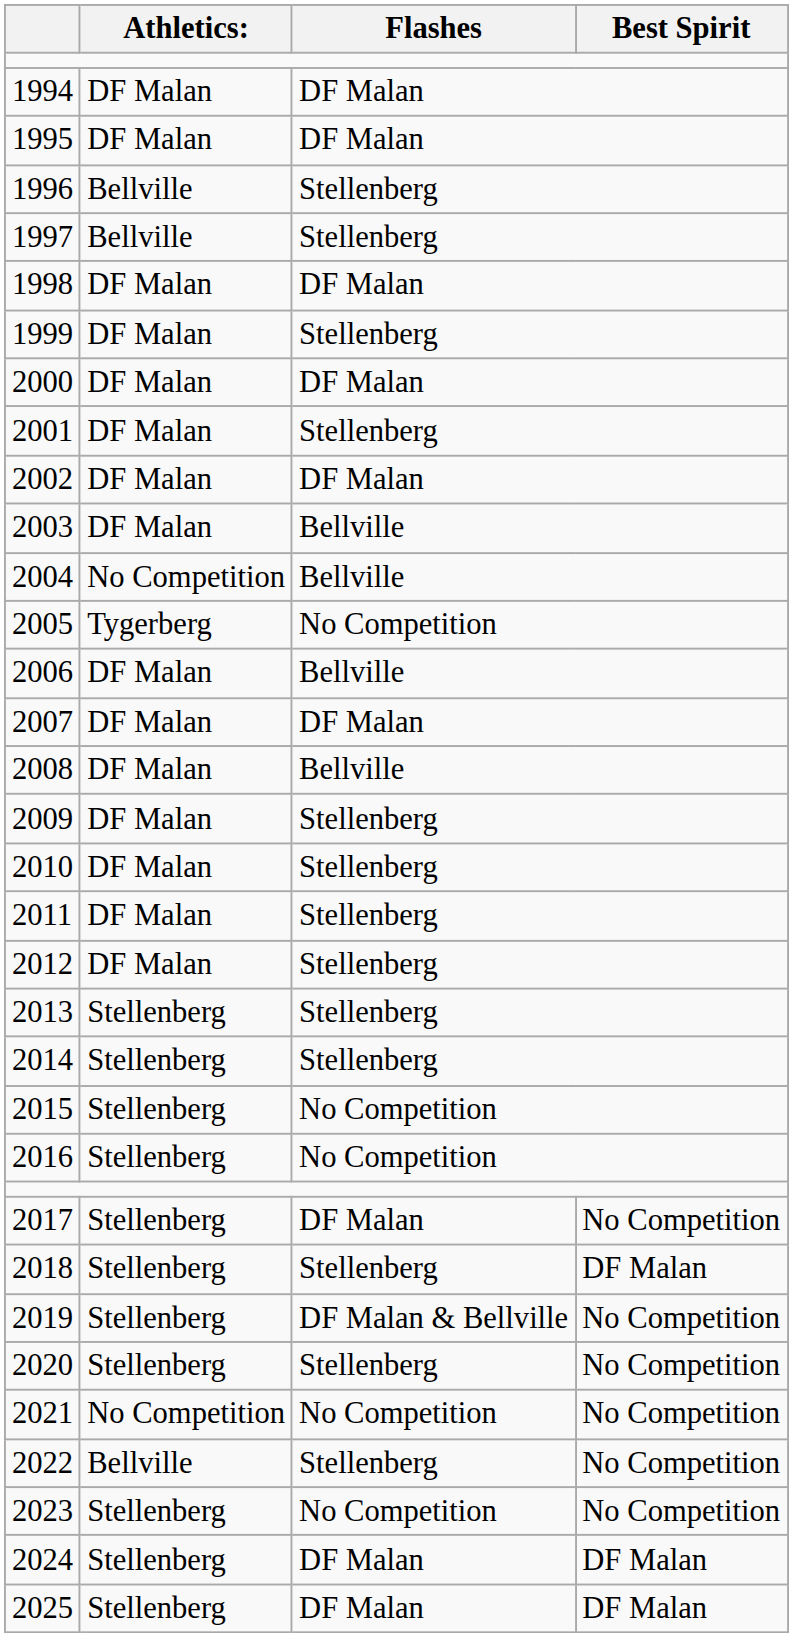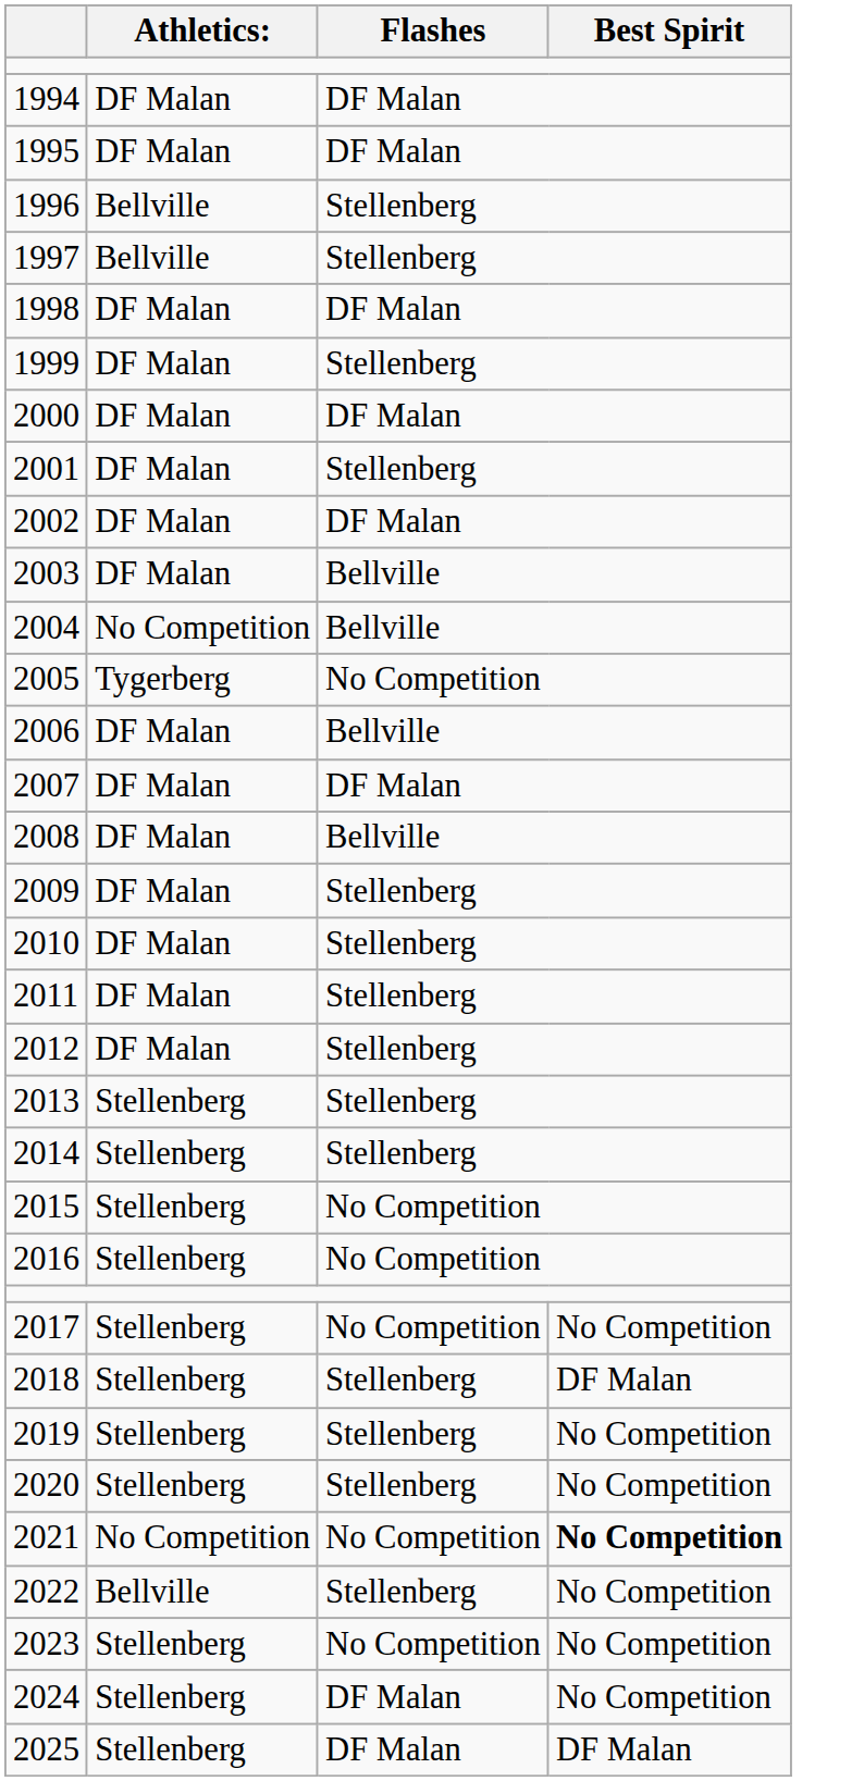2017 | Flashes: DF Malan -> No Competition
2019 | Flashes: DF Malan & Bellville -> Stellenberg
2021 | Best Spirit: normal -> bold
2024 | Best Spirit: DF Malan -> No Competition
